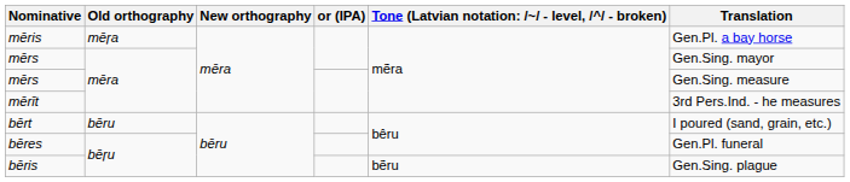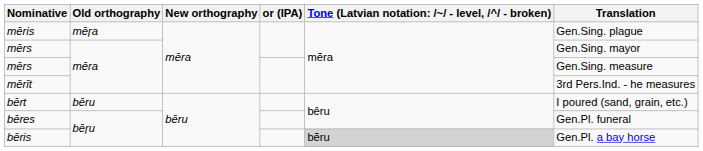mēris | Translation: Gen.Pl. a bay horse -> Gen.Sing. plague
bēris | column 5: no background -> lightgrey background
bēris | Translation: Gen.Sing. plague -> Gen.Pl. a bay horse
